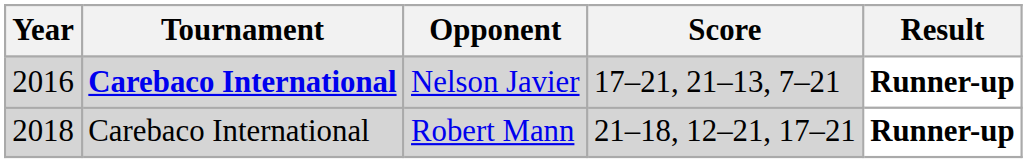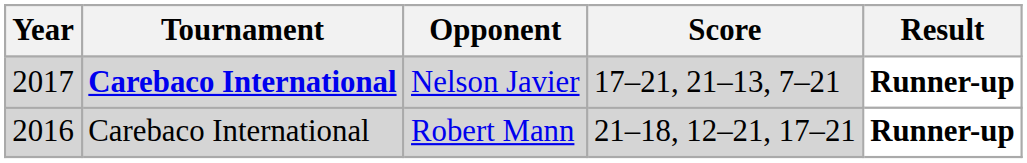Nelson Javier | Year: 2016 -> 2017
Robert Mann | Year: 2018 -> 2016
